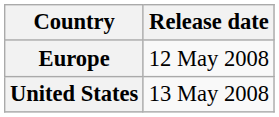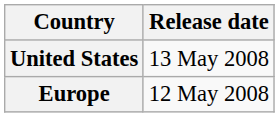rows swapped: Europe <-> United States
